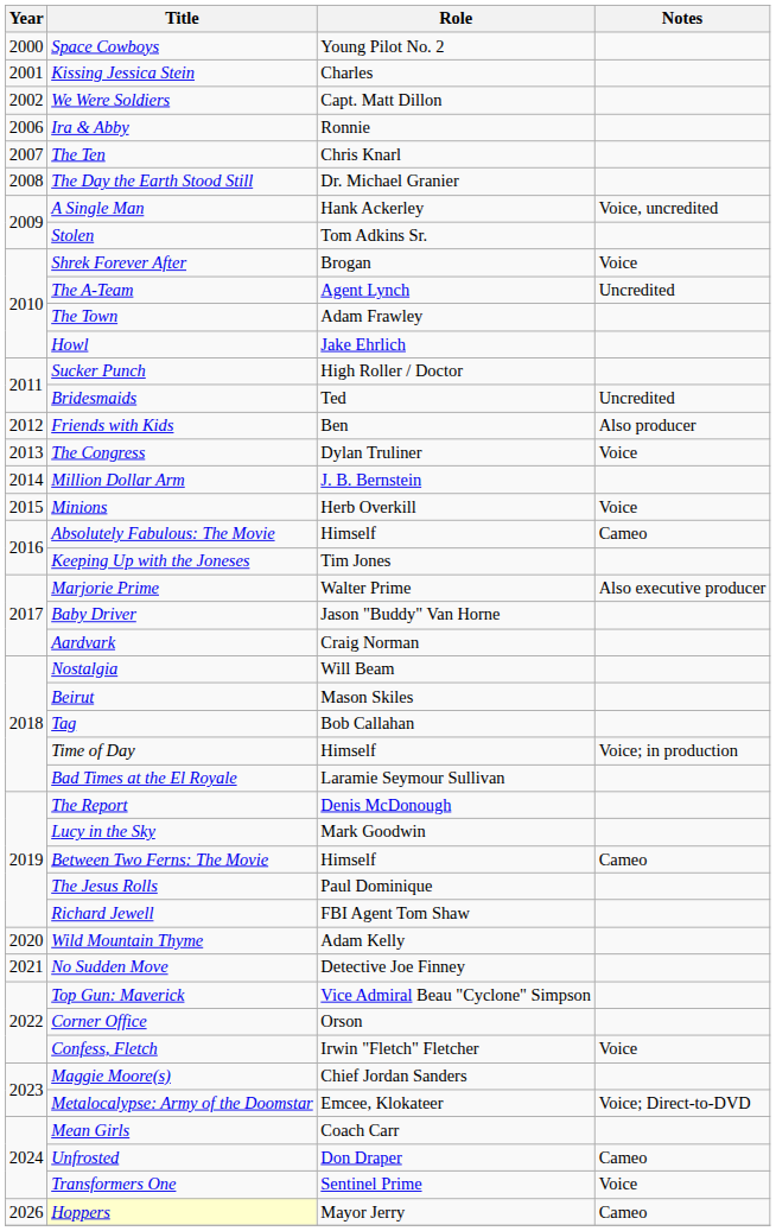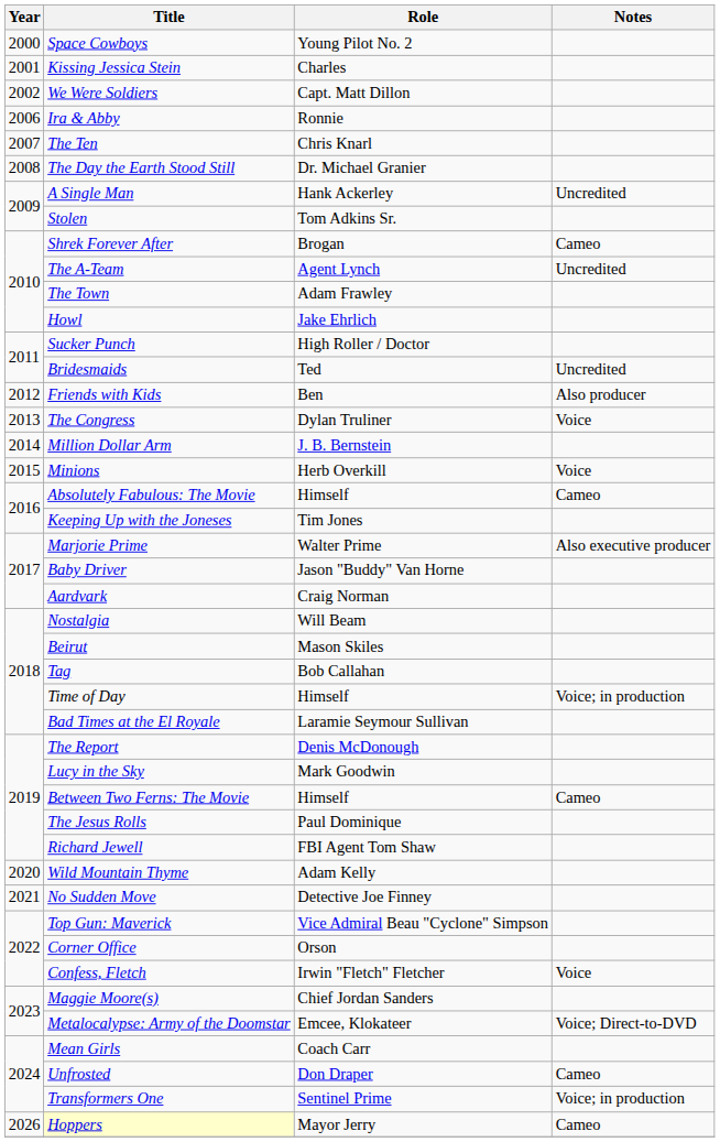A Single Man | Notes: Voice, uncredited -> Uncredited
Shrek Forever After | Notes: Voice -> Cameo
Transformers One | Notes: Voice -> Voice; in production
